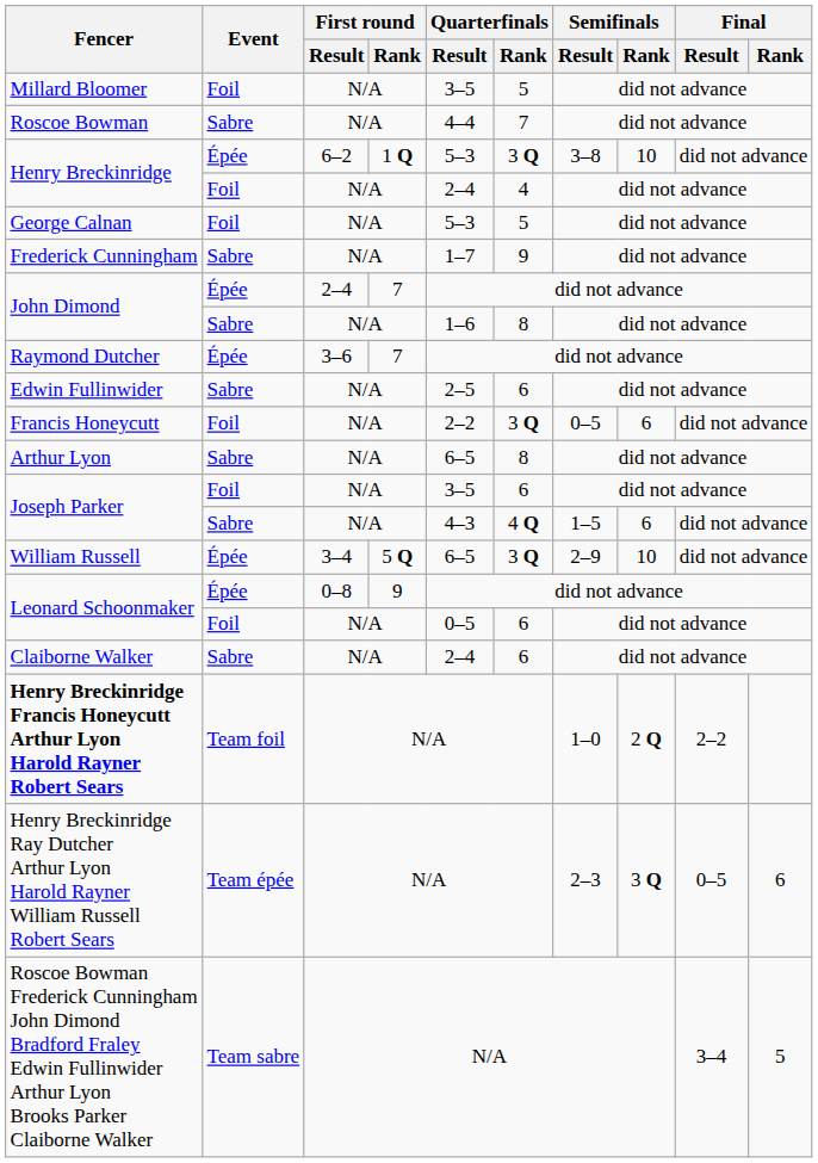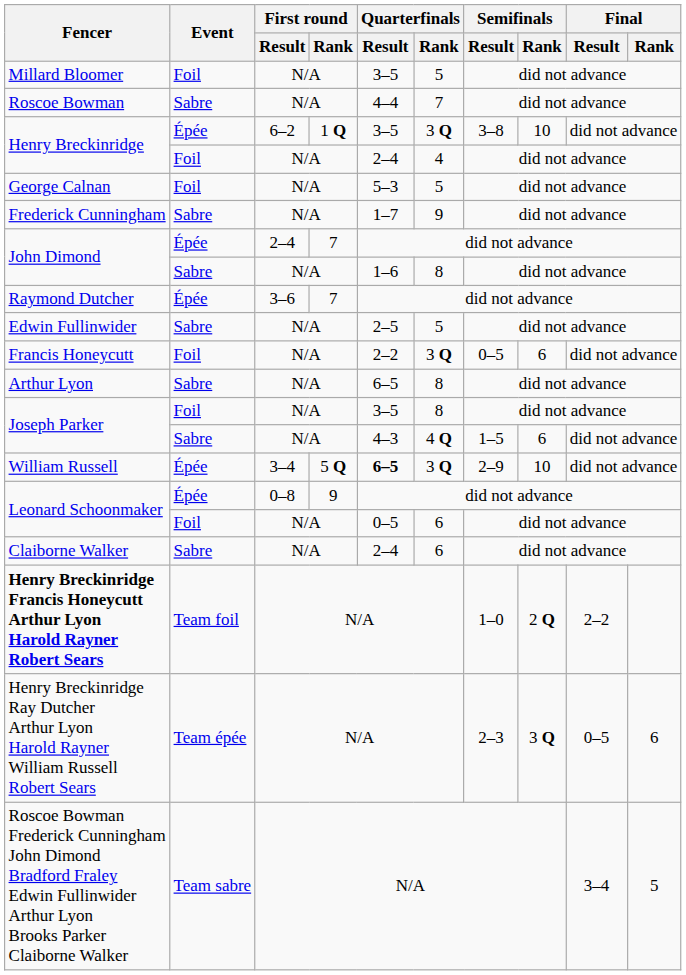Henry Breckinridge / Épée | Quarterfinals / Result: 5–3 -> 3–5
Edwin Fullinwider | Quarterfinals / Rank: 6 -> 5
Joseph Parker / Foil | Quarterfinals / Rank: 6 -> 8
William Russell | Quarterfinals / Result: normal -> bold
